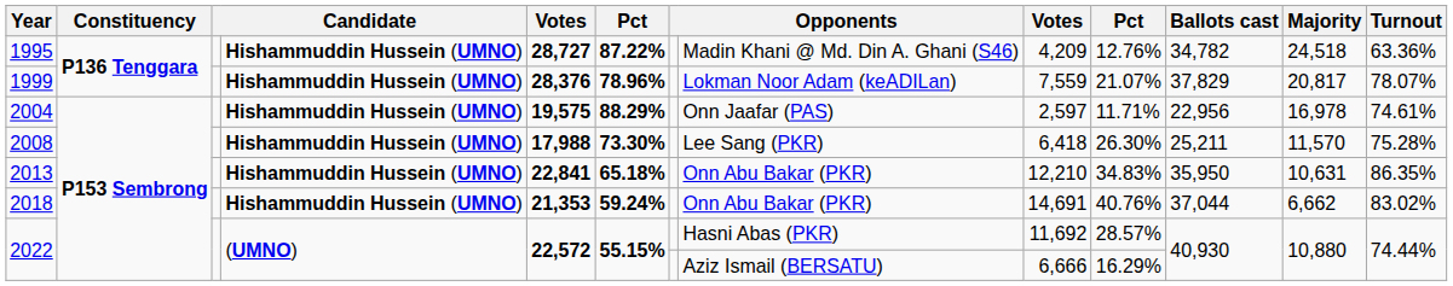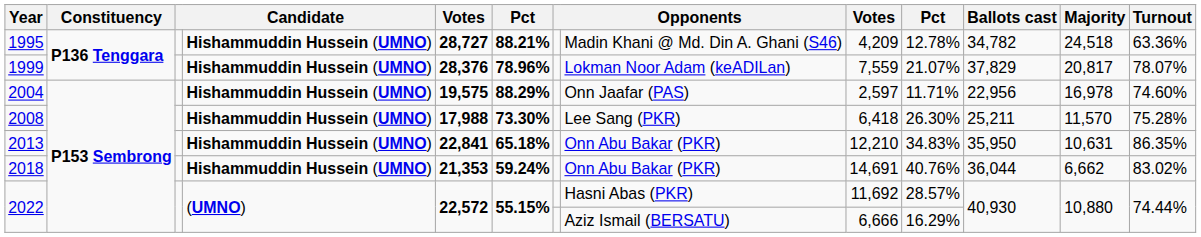1995 | column 6: 87.22% -> 88.21%
1995 | column 10: 12.76% -> 12.78%
2004 | Turnout: 74.61% -> 74.60%
2018 | Ballots cast: 37,044 -> 36,044
